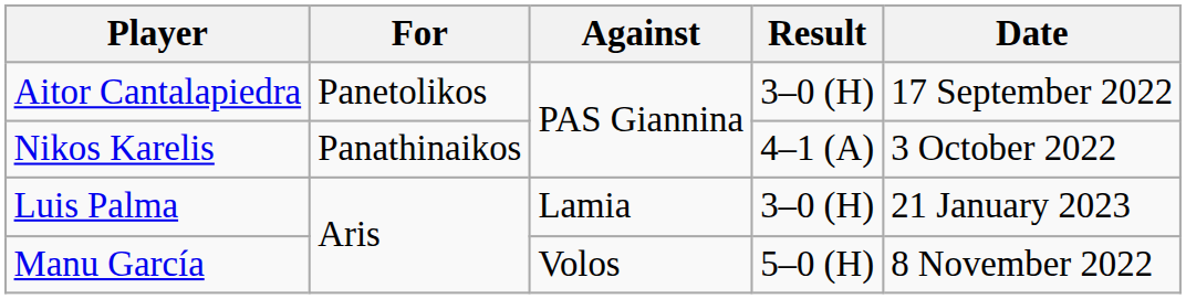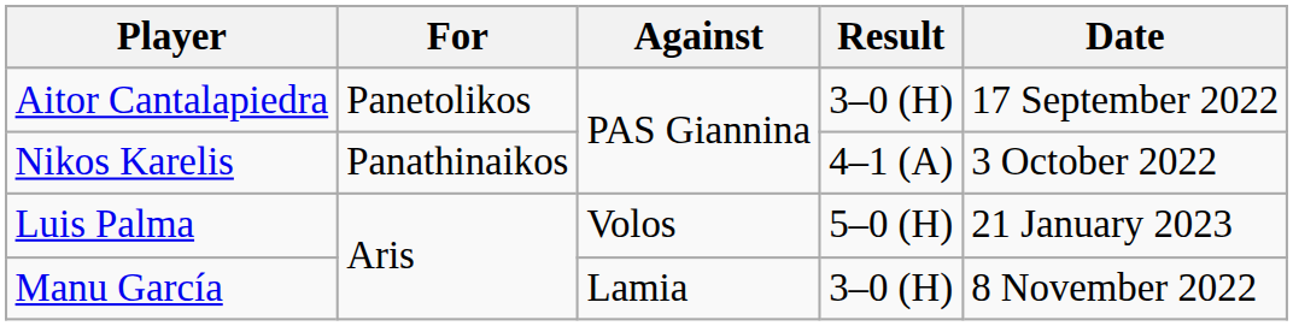Luis Palma | Against: Lamia -> Volos
Luis Palma | Result: 3–0 (H) -> 5–0 (H)
Manu García | Against: Volos -> Lamia
Manu García | Result: 5–0 (H) -> 3–0 (H)
